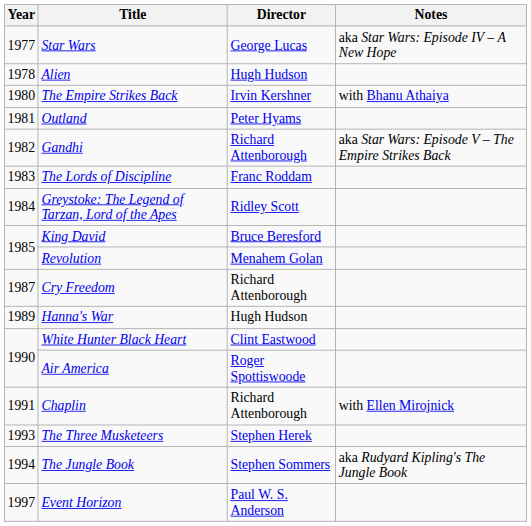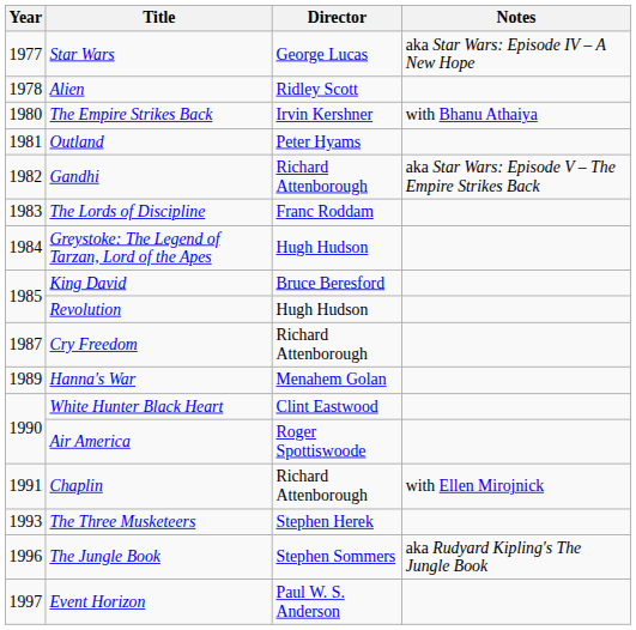Alien | Director: Hugh Hudson -> Ridley Scott
Greystoke: The Legend of Tarzan, Lord of the Apes | Director: Ridley Scott -> Hugh Hudson
Revolution | Director: Menahem Golan -> Hugh Hudson
Hanna's War | Director: Hugh Hudson -> Menahem Golan
The Jungle Book | Year: 1994 -> 1996
